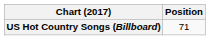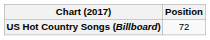US Hot Country Songs (Billboard) | Position: 71 -> 72
